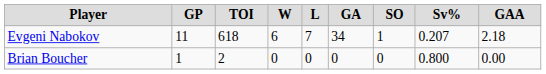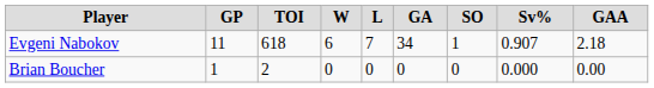Evgeni Nabokov | Sv%: 0.207 -> 0.907
Brian Boucher | Sv%: 0.800 -> 0.000
